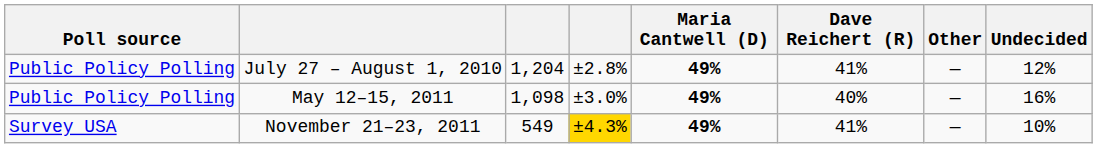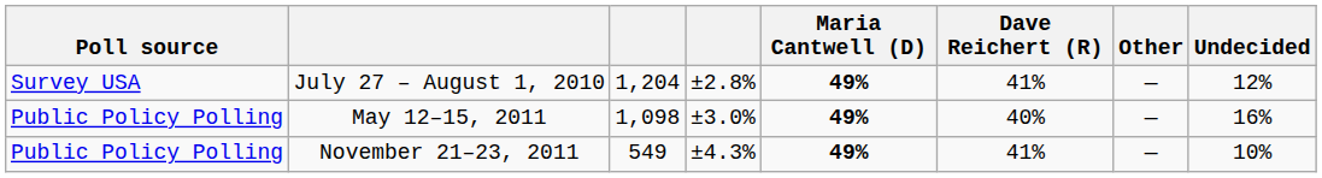July 27 – August 1, 2010 | Poll source: Public Policy Polling -> Survey USA
November 21–23, 2011 | Poll source: Survey USA -> Public Policy Polling
November 21–23, 2011 | column 4: gold background -> no background
